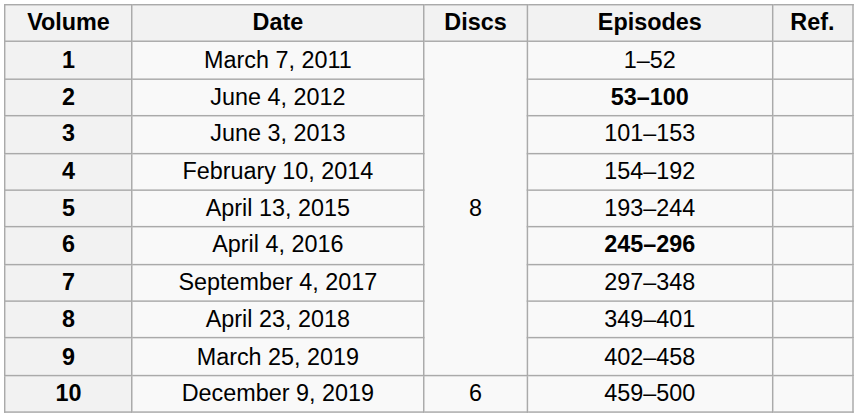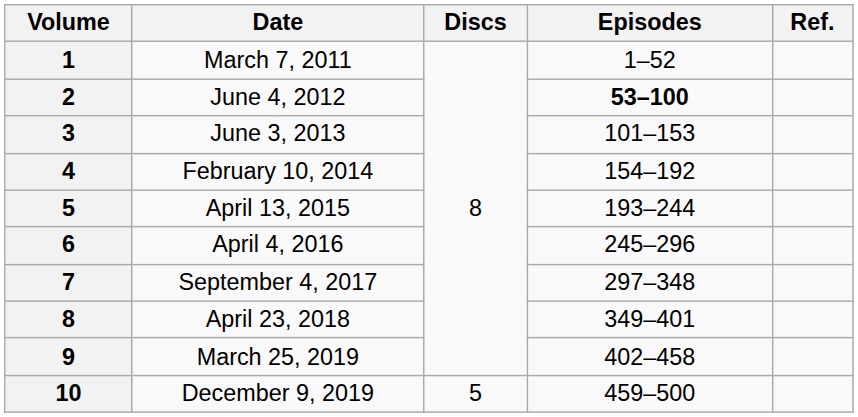April 4, 2016 | Episodes: bold -> normal
December 9, 2019 | Discs: 6 -> 5
